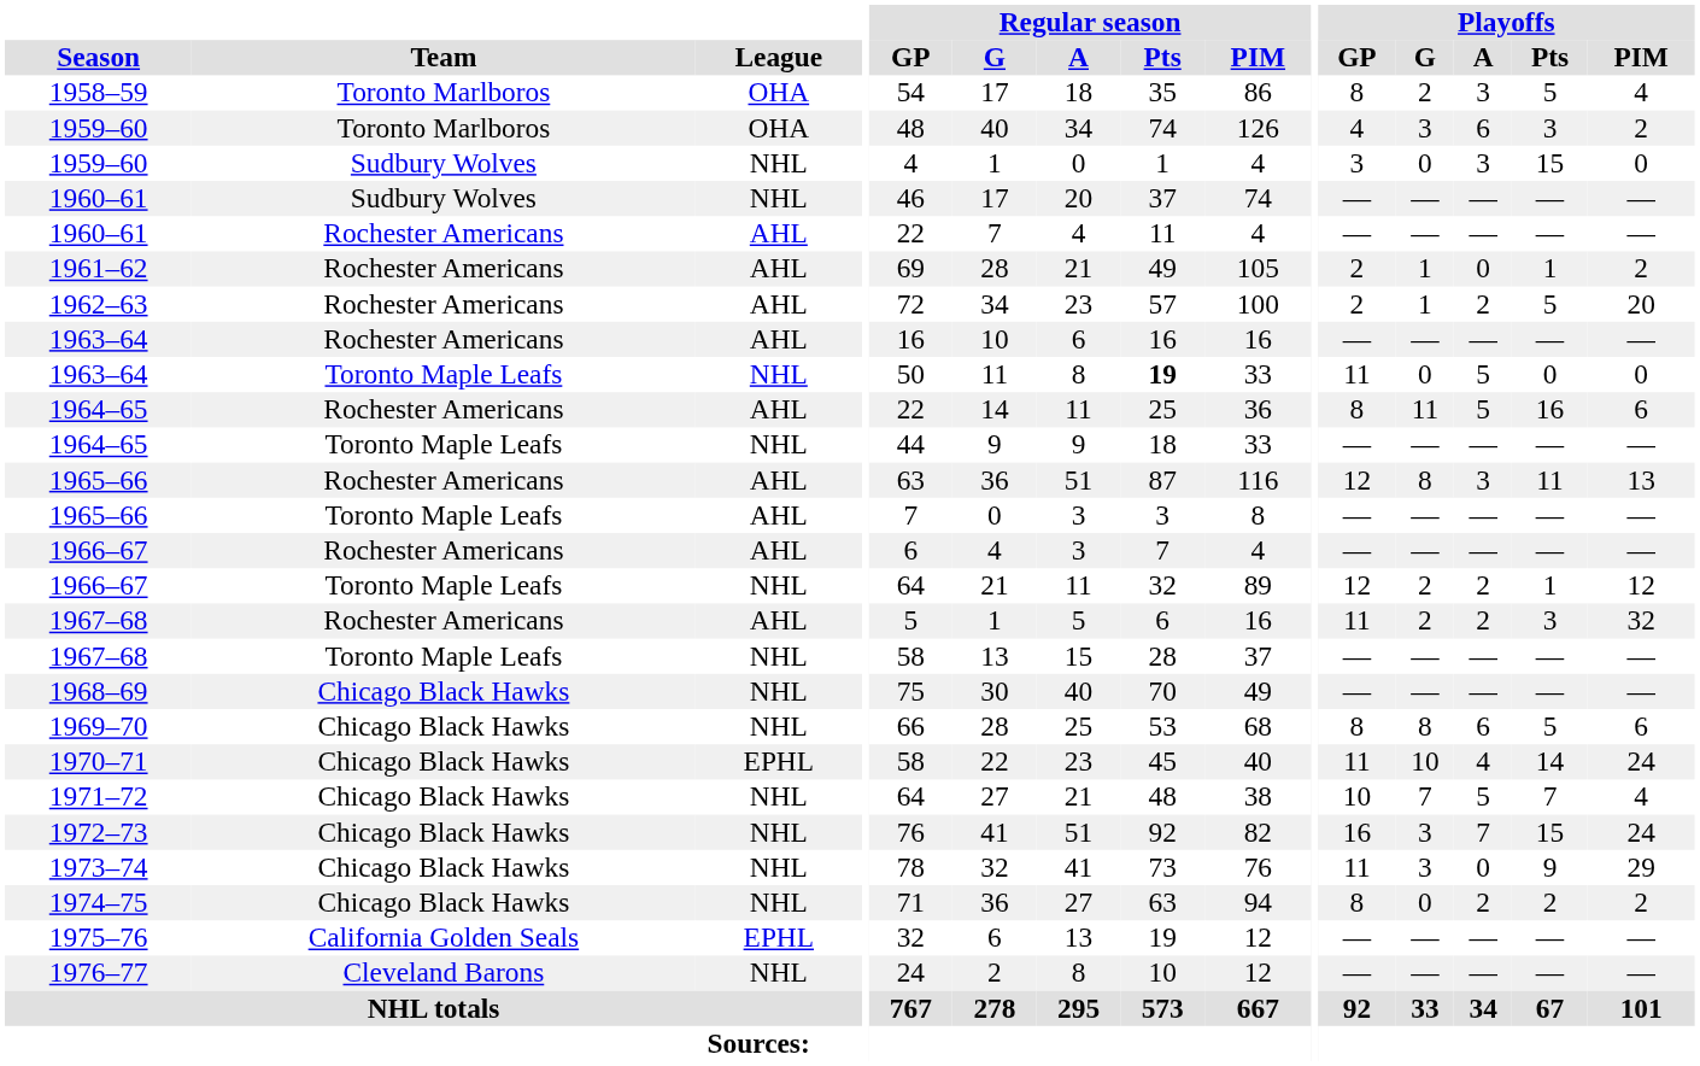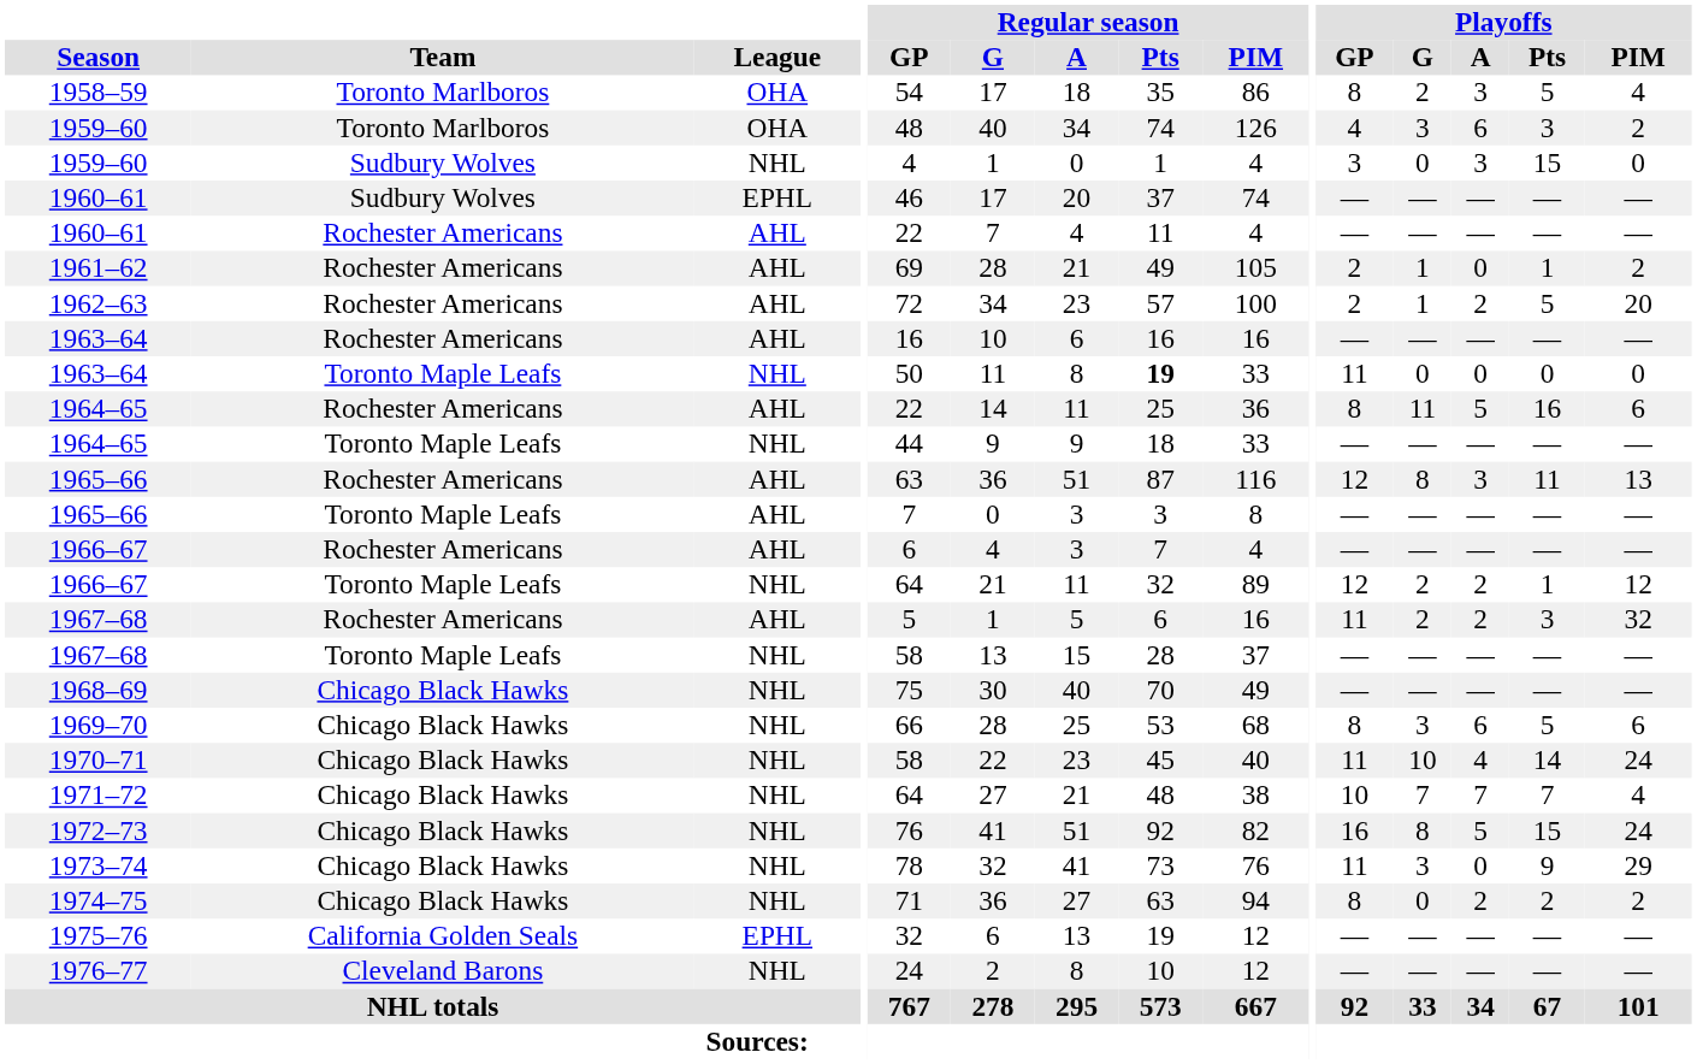1960–61 / Sudbury Wolves | League: NHL -> EPHL
1963–64 / Toronto Maple Leafs | Playoffs / A: 5 -> 0
1969–70 | Playoffs / G: 8 -> 3
1970–71 | League: EPHL -> NHL
1971–72 | Playoffs / A: 5 -> 7
1972–73 | Playoffs / G: 3 -> 8
1972–73 | Playoffs / A: 7 -> 5
